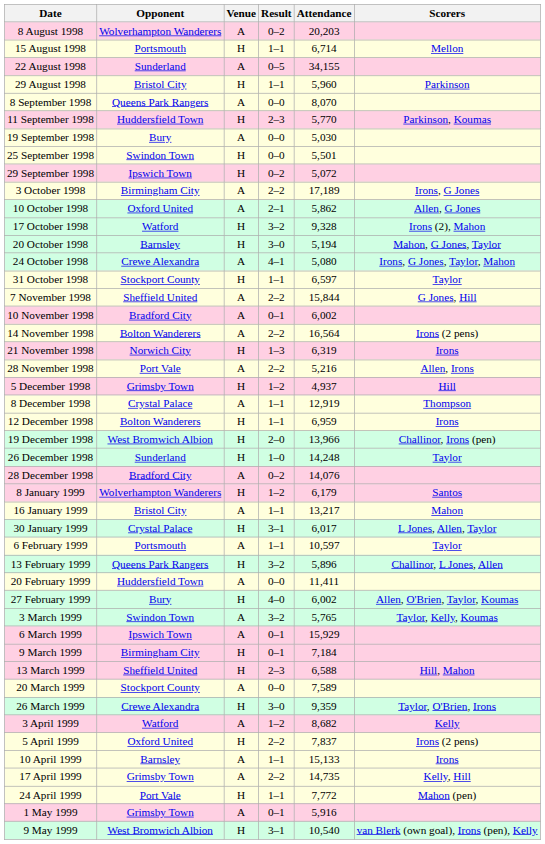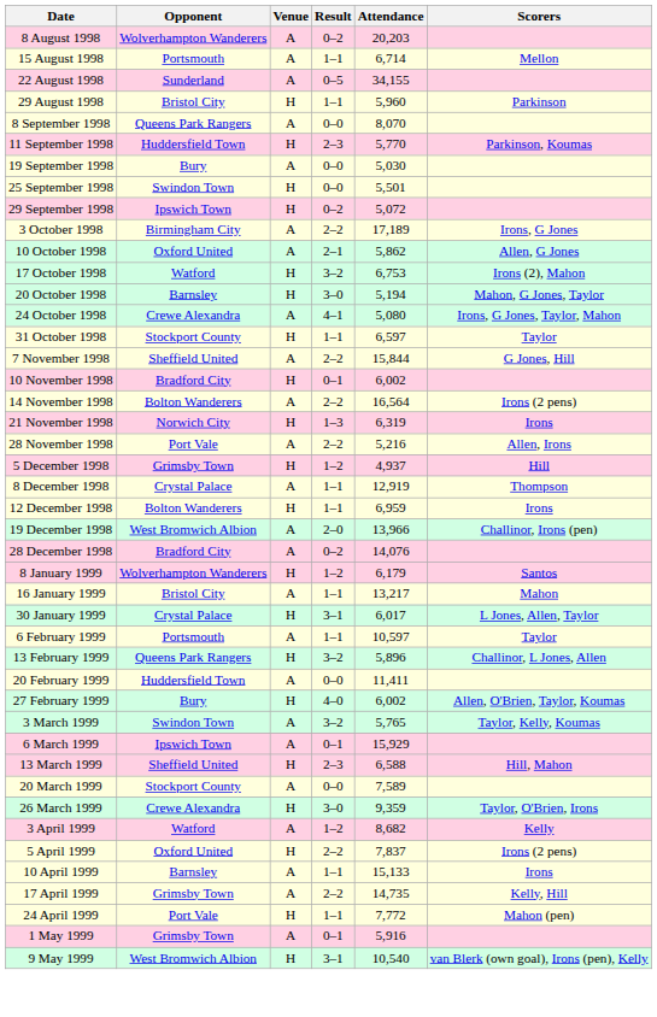15 August 1998 | Venue: H -> A
17 October 1998 | Attendance: 9,328 -> 6,753
10 November 1998 | Venue: A -> H
19 December 1998 | Venue: H -> A
- row: 26 December 1998 | Sunderland | H | 1–0 | 14,248 | Taylor
- row: 9 March 1999 | Birmingham City | H | 0–1 | 7,184
